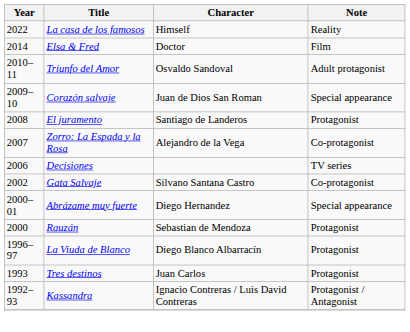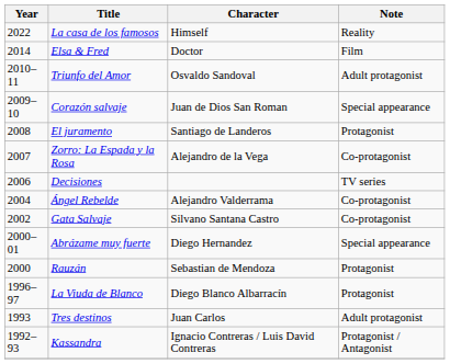+ row: 2004 | Ángel Rebelde | Alejandro Valderrama | Co-protagonist
Tres destinos | Note: Protagonist -> Adult protagonist
